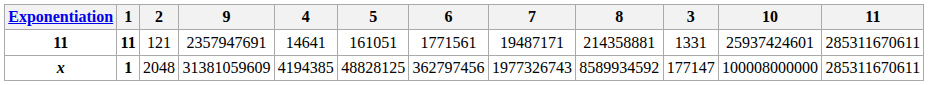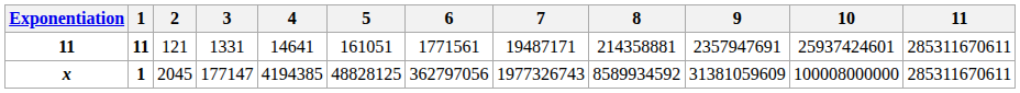columns swapped: 3 <-> 9
x | 2: 2048 -> 2045
x | 6: 362797456 -> 362797056
